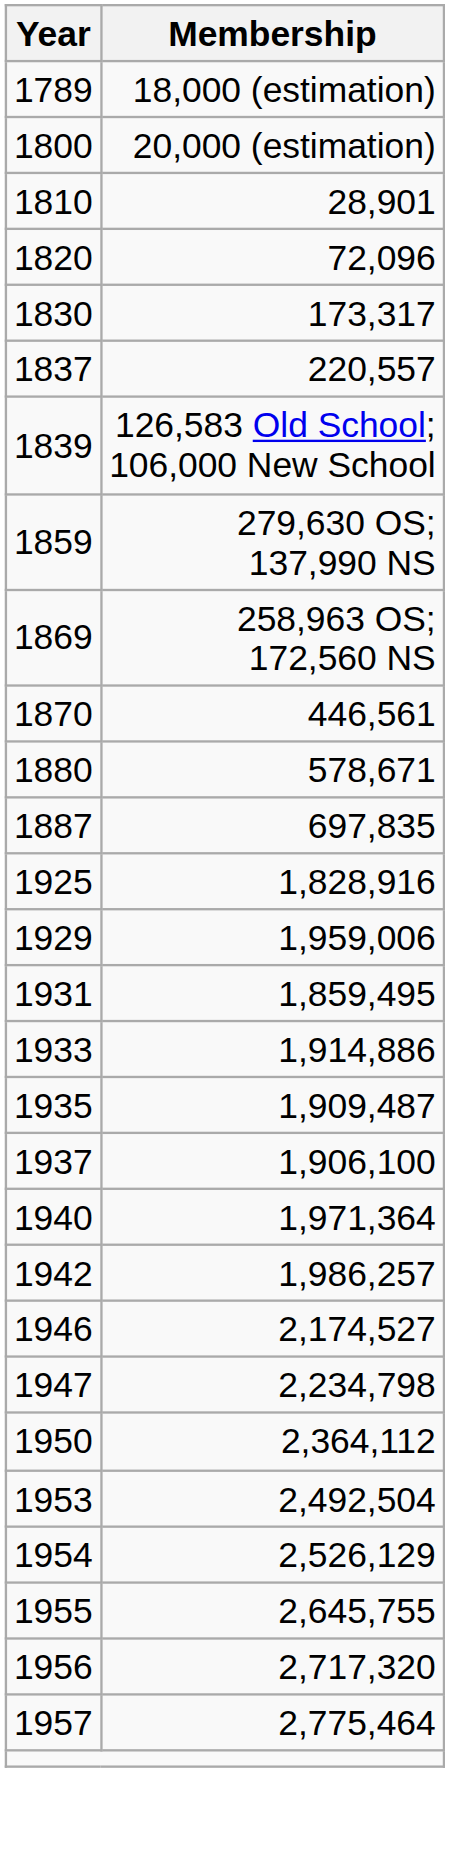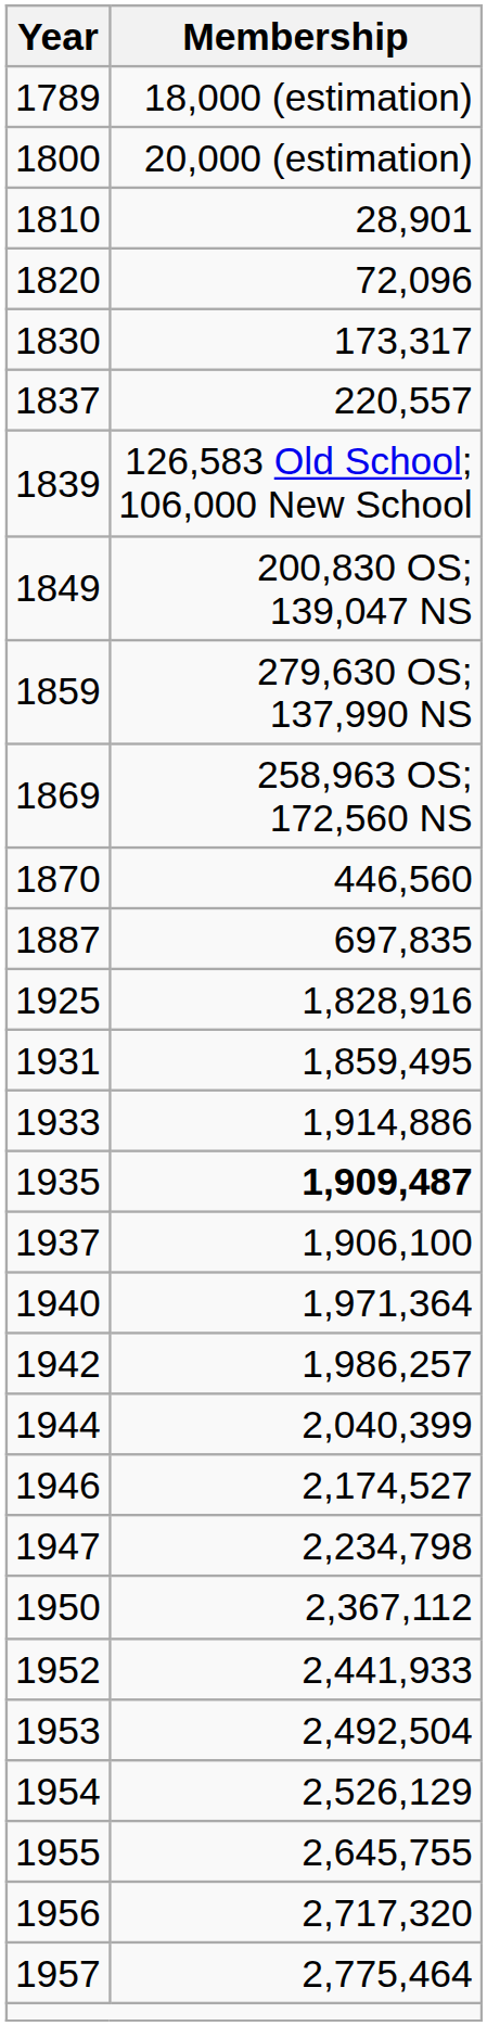+ row: 1849 | 200,830 OS; 139,047 NS
1870 | Membership: 446,561 -> 446,560
- row: 1880 | 578,671
- row: 1929 | 1,959,006
1935 | Membership: normal -> bold
+ row: 1944 | 2,040,399
1950 | Membership: 2,364,112 -> 2,367,112
+ row: 1952 | 2,441,933
